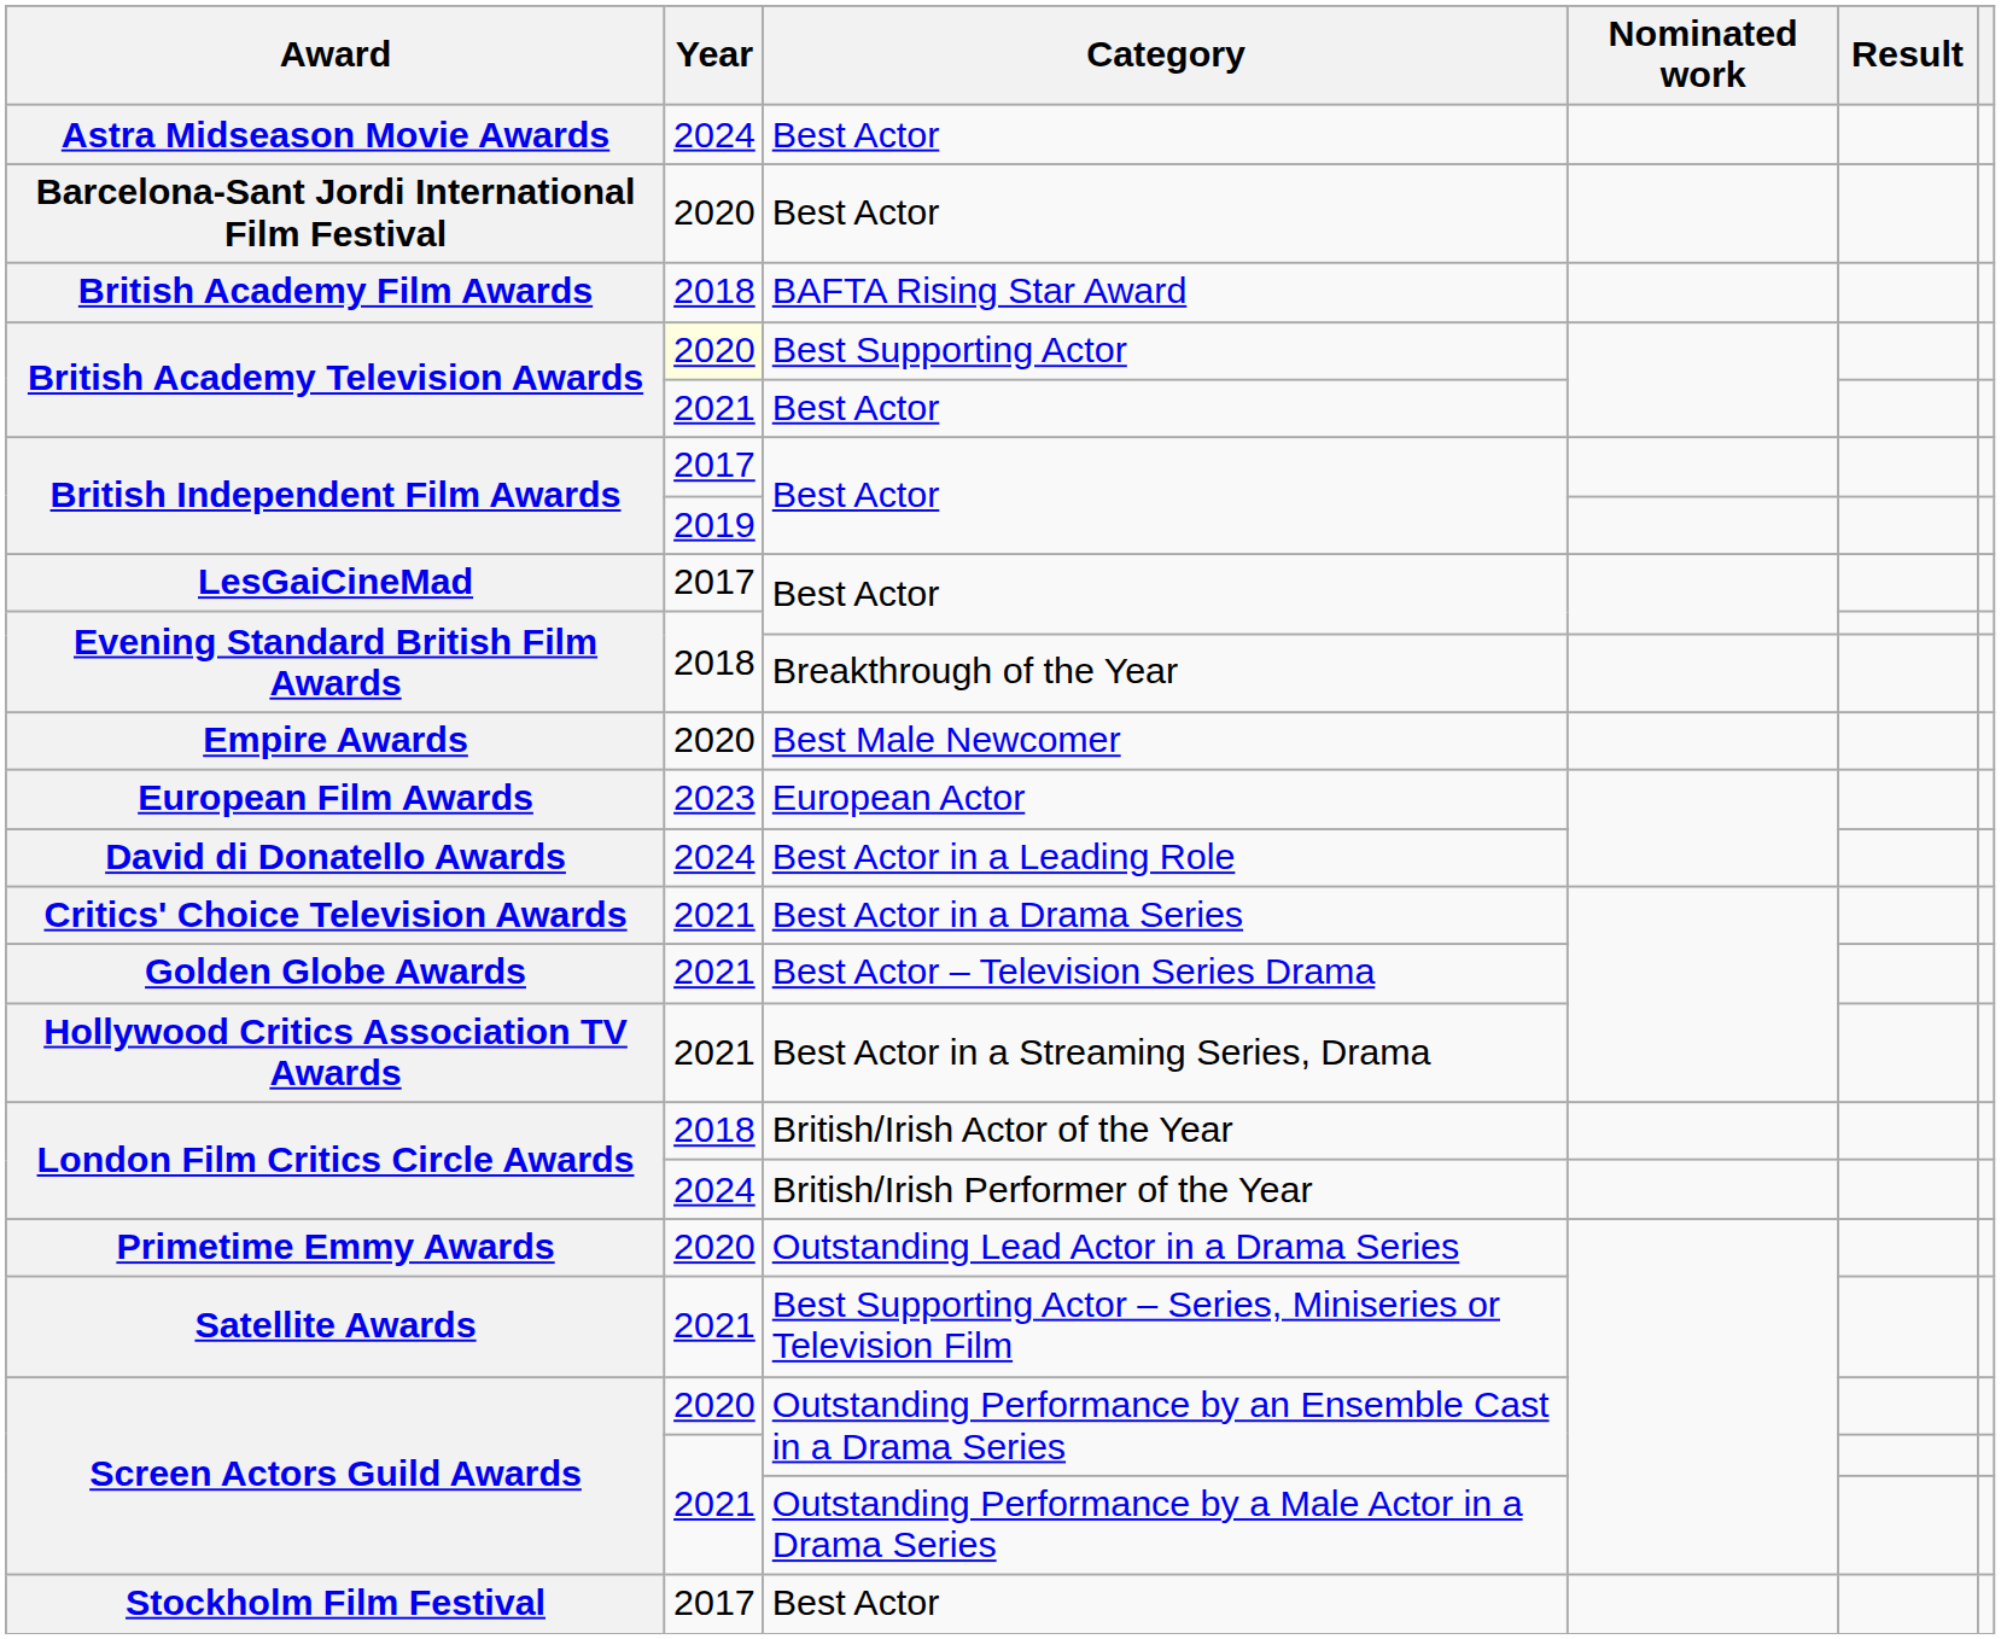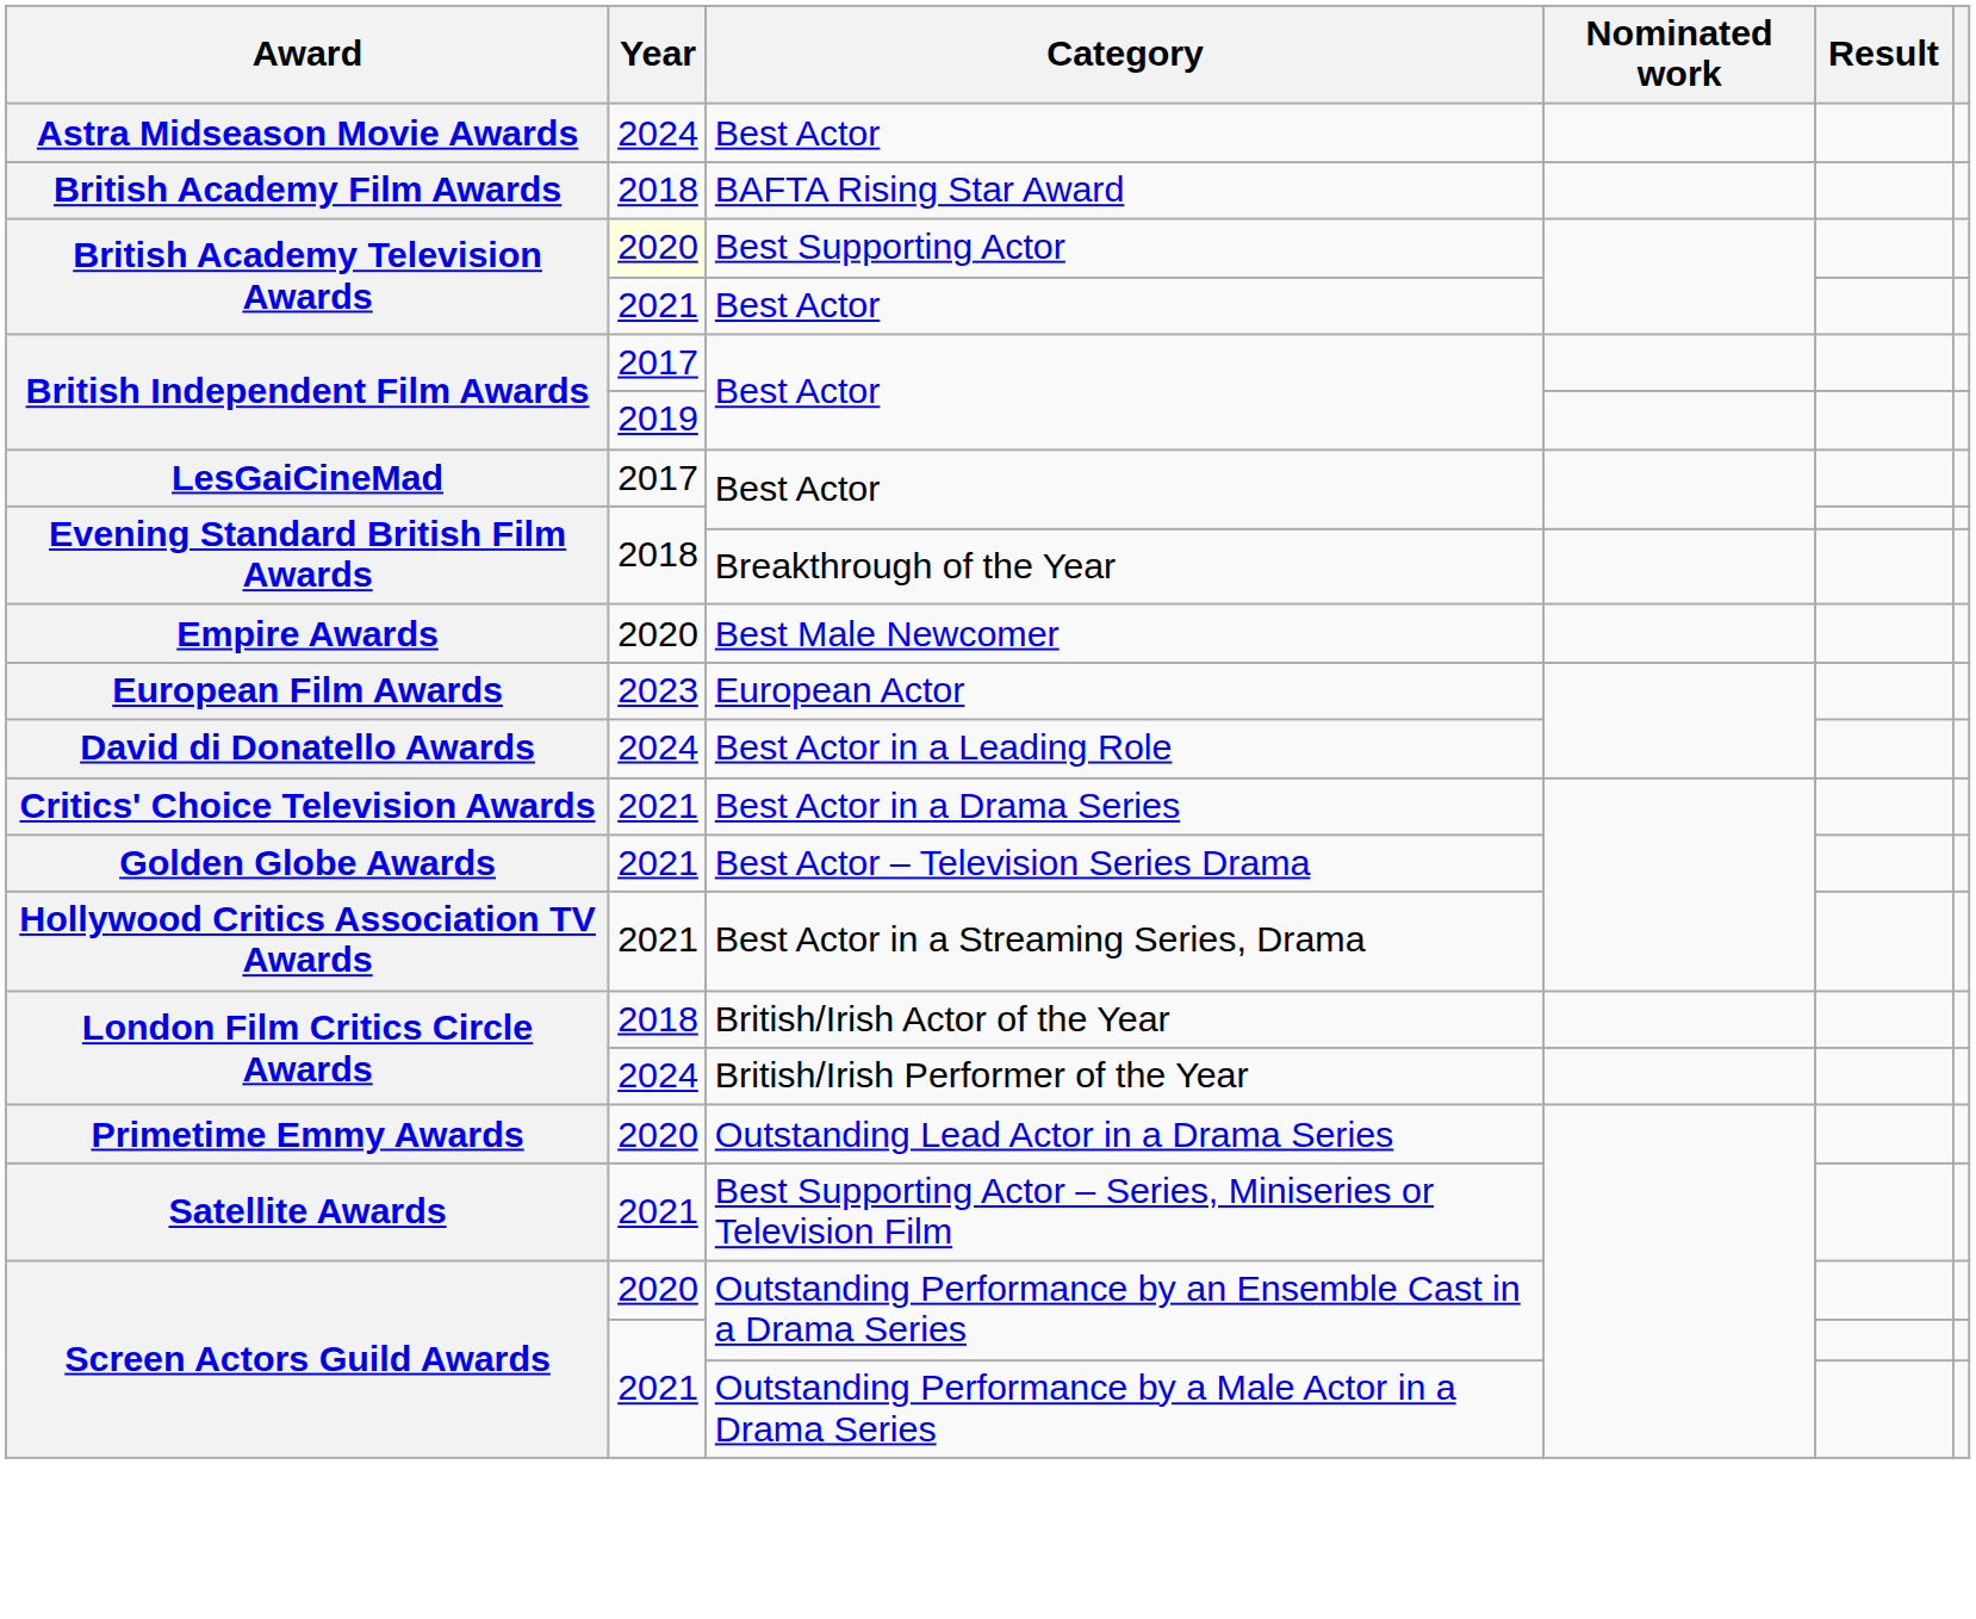- row: Barcelona-Sant Jordi International Film Festival | 2020 | Best Actor
- row: Stockholm Film Festival | 2017 | Best Actor
